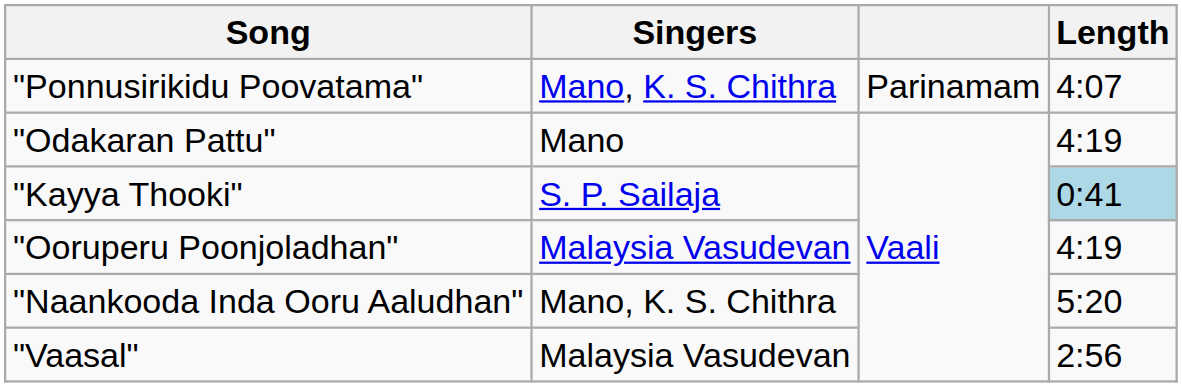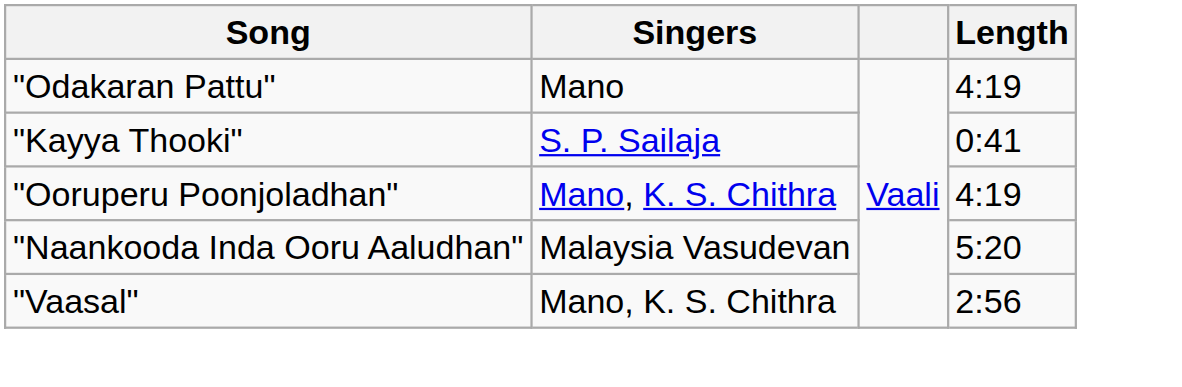- row: "Ponnusirikidu Poovatama" | Mano, K. S. Chithra | Parinamam | 4:07
"Kayya Thooki" | Length: lightblue background -> no background
"Ooruperu Poonjoladhan" | Singers: Malaysia Vasudevan -> Mano, K. S. Chithra
"Naankooda Inda Ooru Aaludhan" | Singers: Mano, K. S. Chithra -> Malaysia Vasudevan
"Vaasal" | Singers: Malaysia Vasudevan -> Mano, K. S. Chithra
